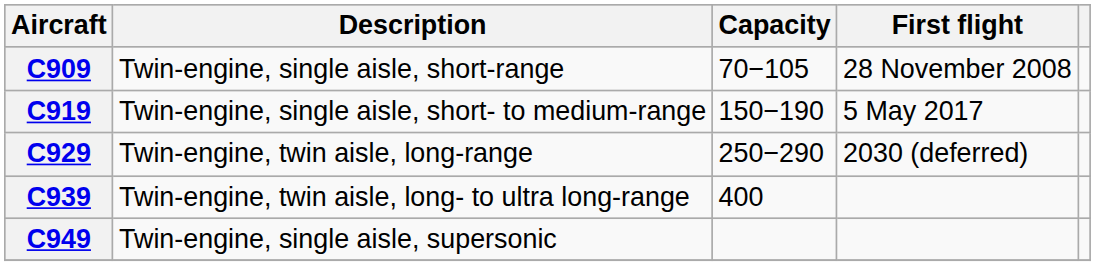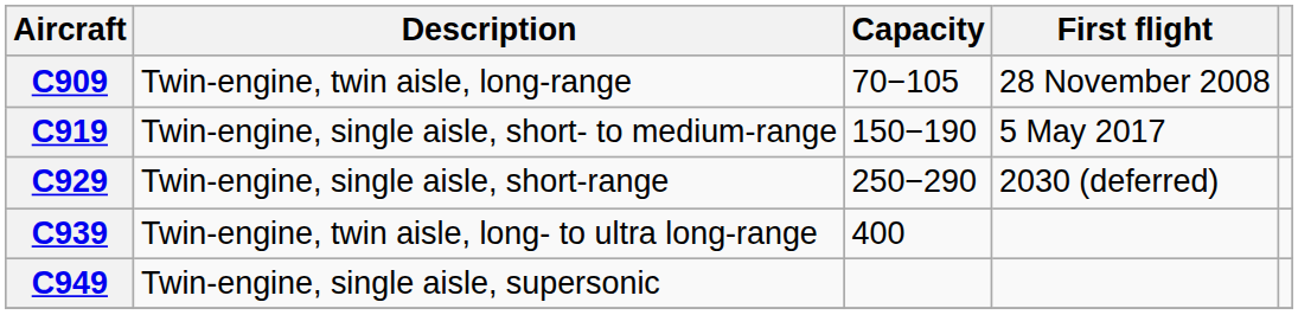C909 | Description: Twin‑engine, single aisle, short-range -> Twin‑engine, twin aisle, long-range
C929 | Description: Twin‑engine, twin aisle, long-range -> Twin‑engine, single aisle, short-range
